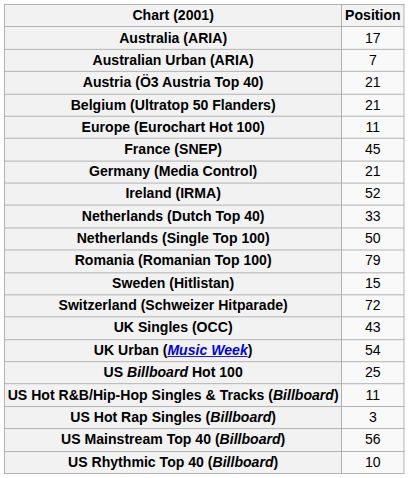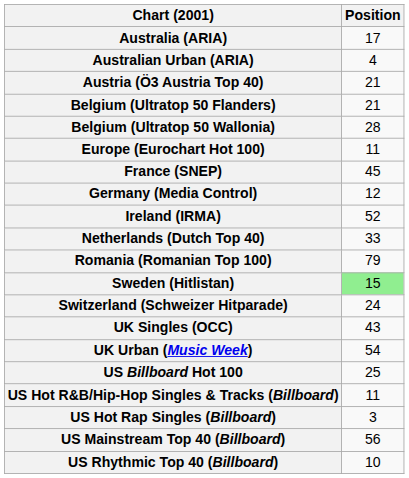Australian Urban (ARIA) | Position: 7 -> 4
+ row: Belgium (Ultratop 50 Wallonia) | 28
Germany (Media Control) | Position: 21 -> 12
- row: Netherlands (Single Top 100) | 50
Sweden (Hitlistan) | Position: no background -> lightgreen background
Switzerland (Schweizer Hitparade) | Position: 72 -> 24
